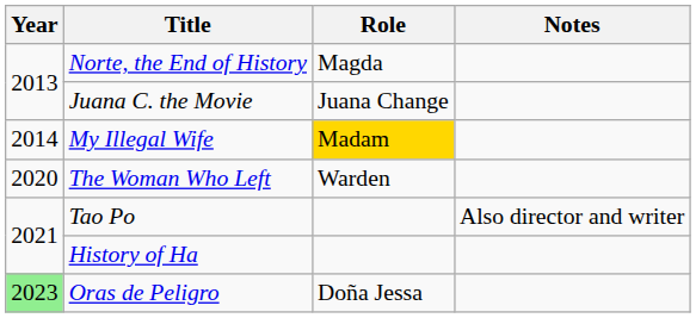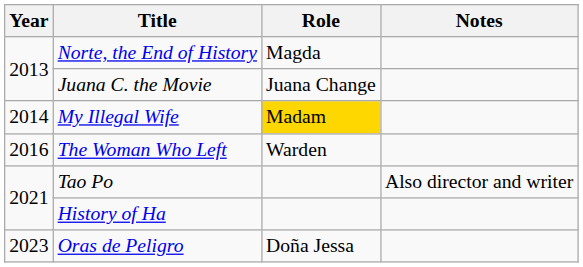The Woman Who Left | Year: 2020 -> 2016
Oras de Peligro | Year: lightgreen background -> no background
